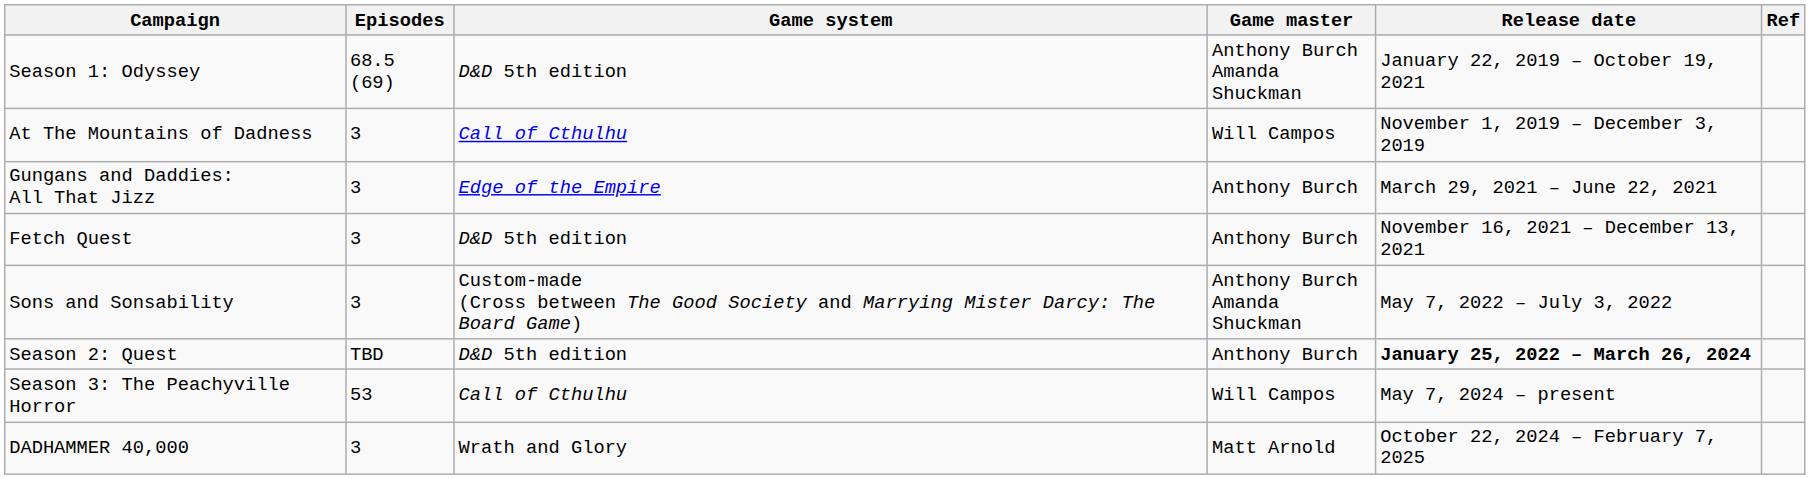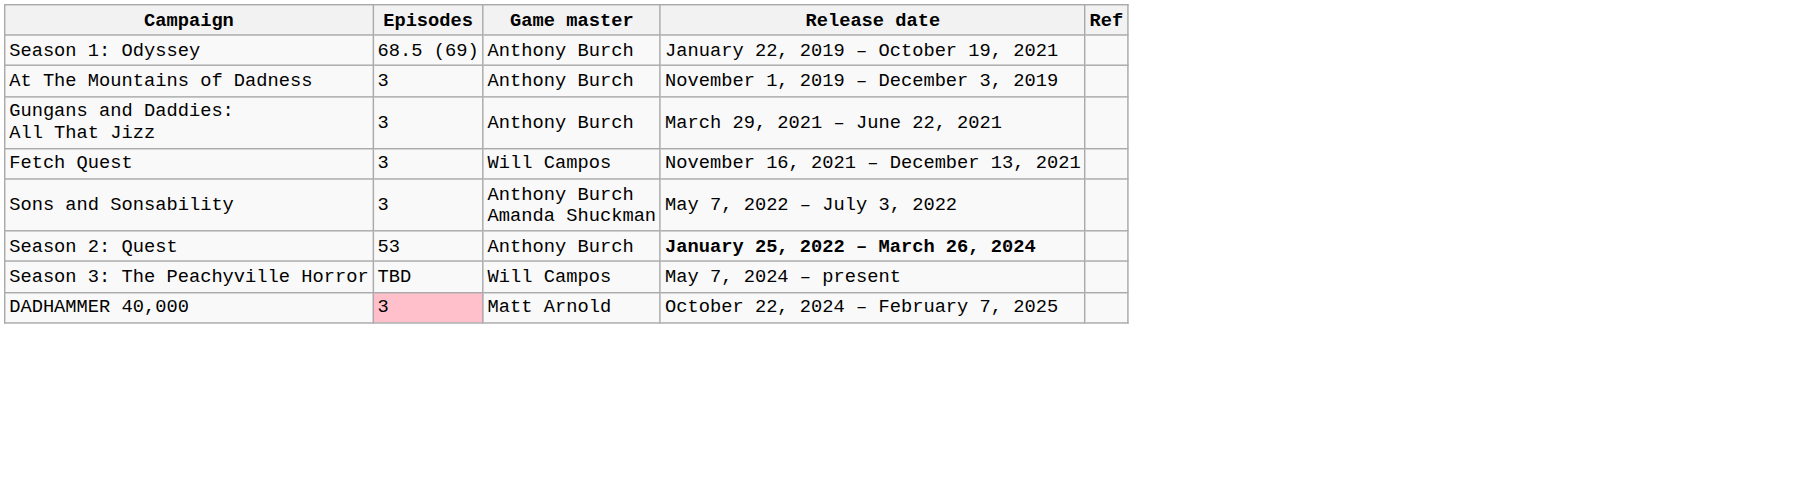- column: Game system | D&D 5th edition | Call of Cthulhu | Edge of the Empire | D&D 5th edition | Custom-made (Cross between The Good Society and Marrying Mister Darcy: The Board Game) | D&D 5th edition | Call of Cthulhu | Wrath and Glory
Season 1: Odyssey | Game master: Anthony Burch Amanda Shuckman -> Anthony Burch
At The Mountains of Dadness | Game master: Will Campos -> Anthony Burch
Fetch Quest | Game master: Anthony Burch -> Will Campos
Season 2: Quest | Episodes: TBD -> 53
Season 3: The Peachyville Horror | Episodes: 53 -> TBD
DADHAMMER 40,000 | Episodes: no background -> pink background
